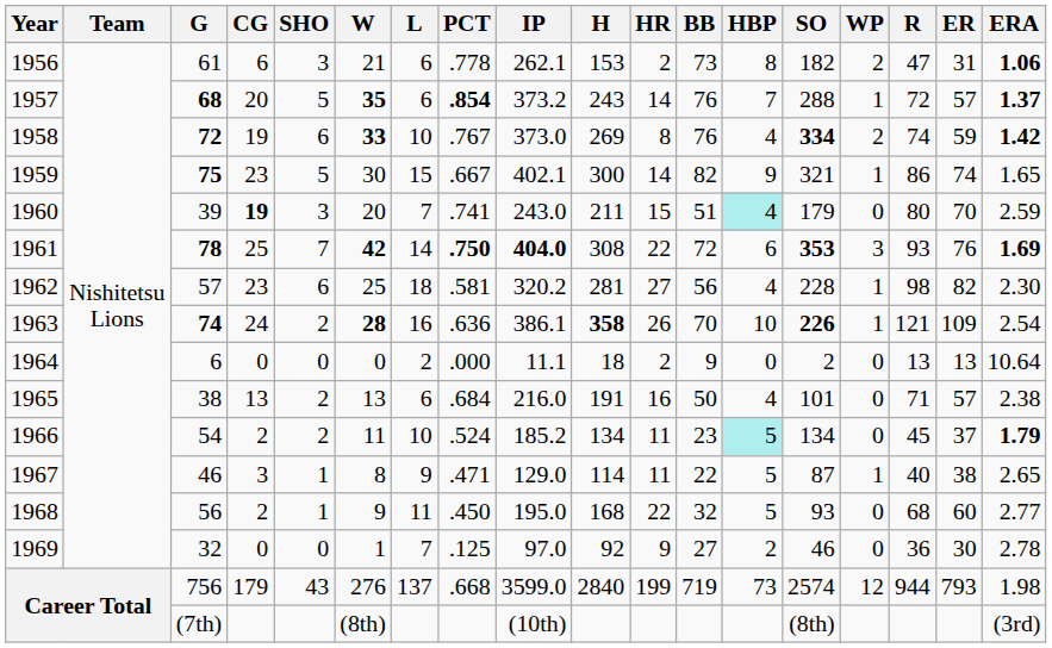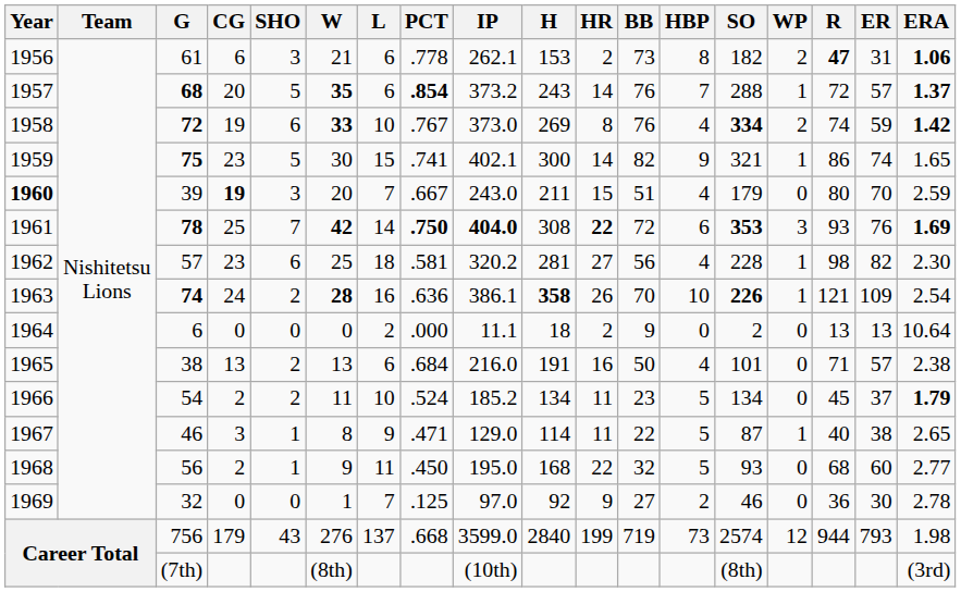61 | R: normal -> bold
75 | PCT: .667 -> .741
39 | Year: normal -> bold
39 | PCT: .741 -> .667
39 | HBP: paleturquoise background -> no background
78 | HR: normal -> bold
54 | HBP: paleturquoise background -> no background
